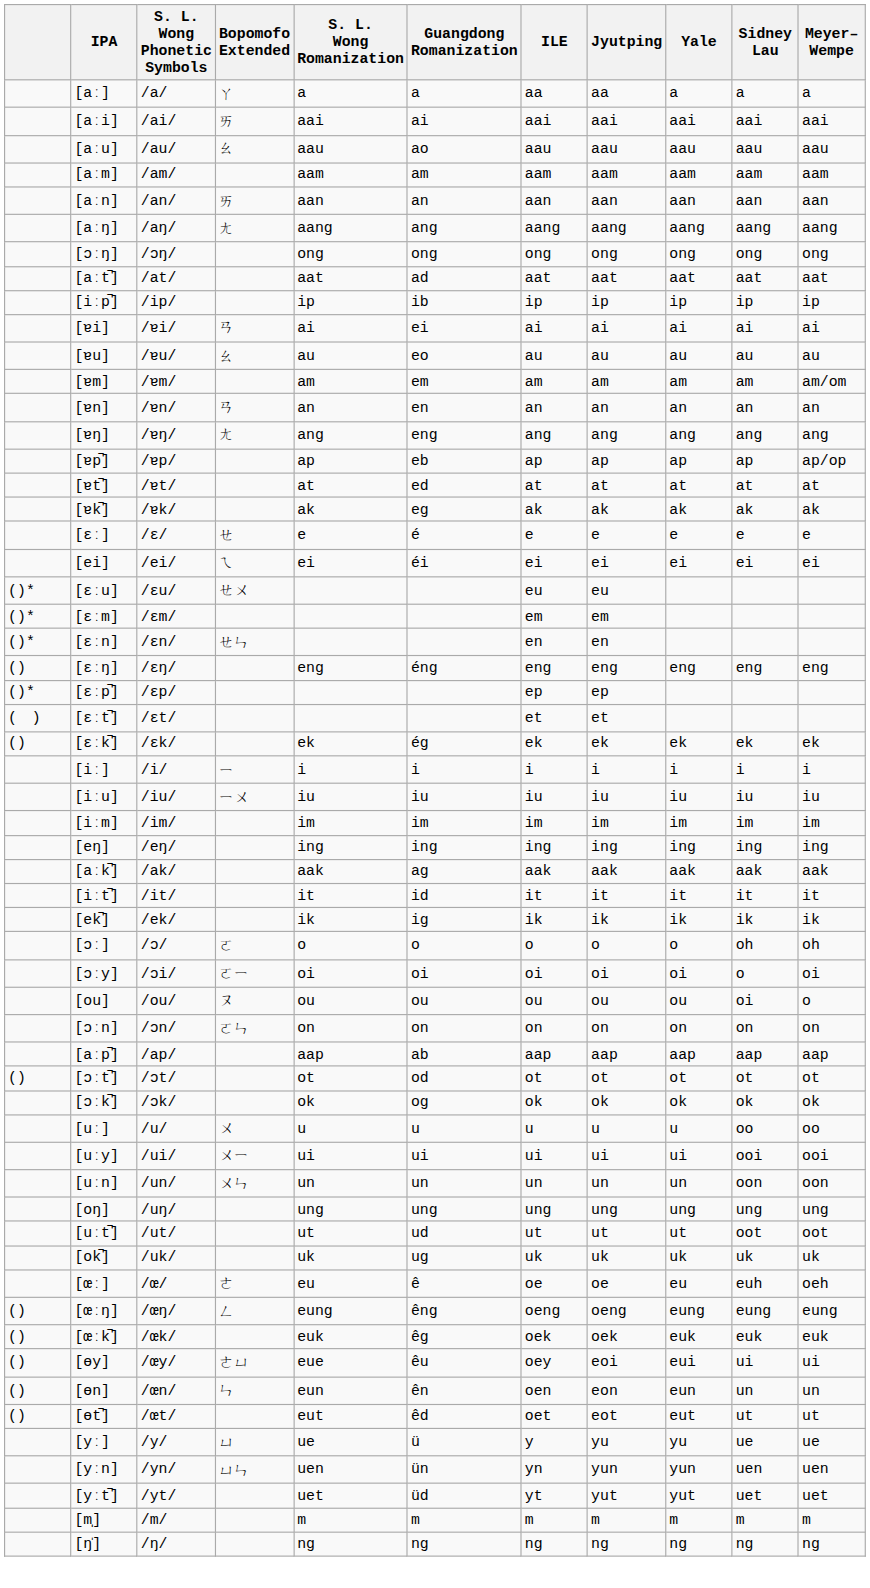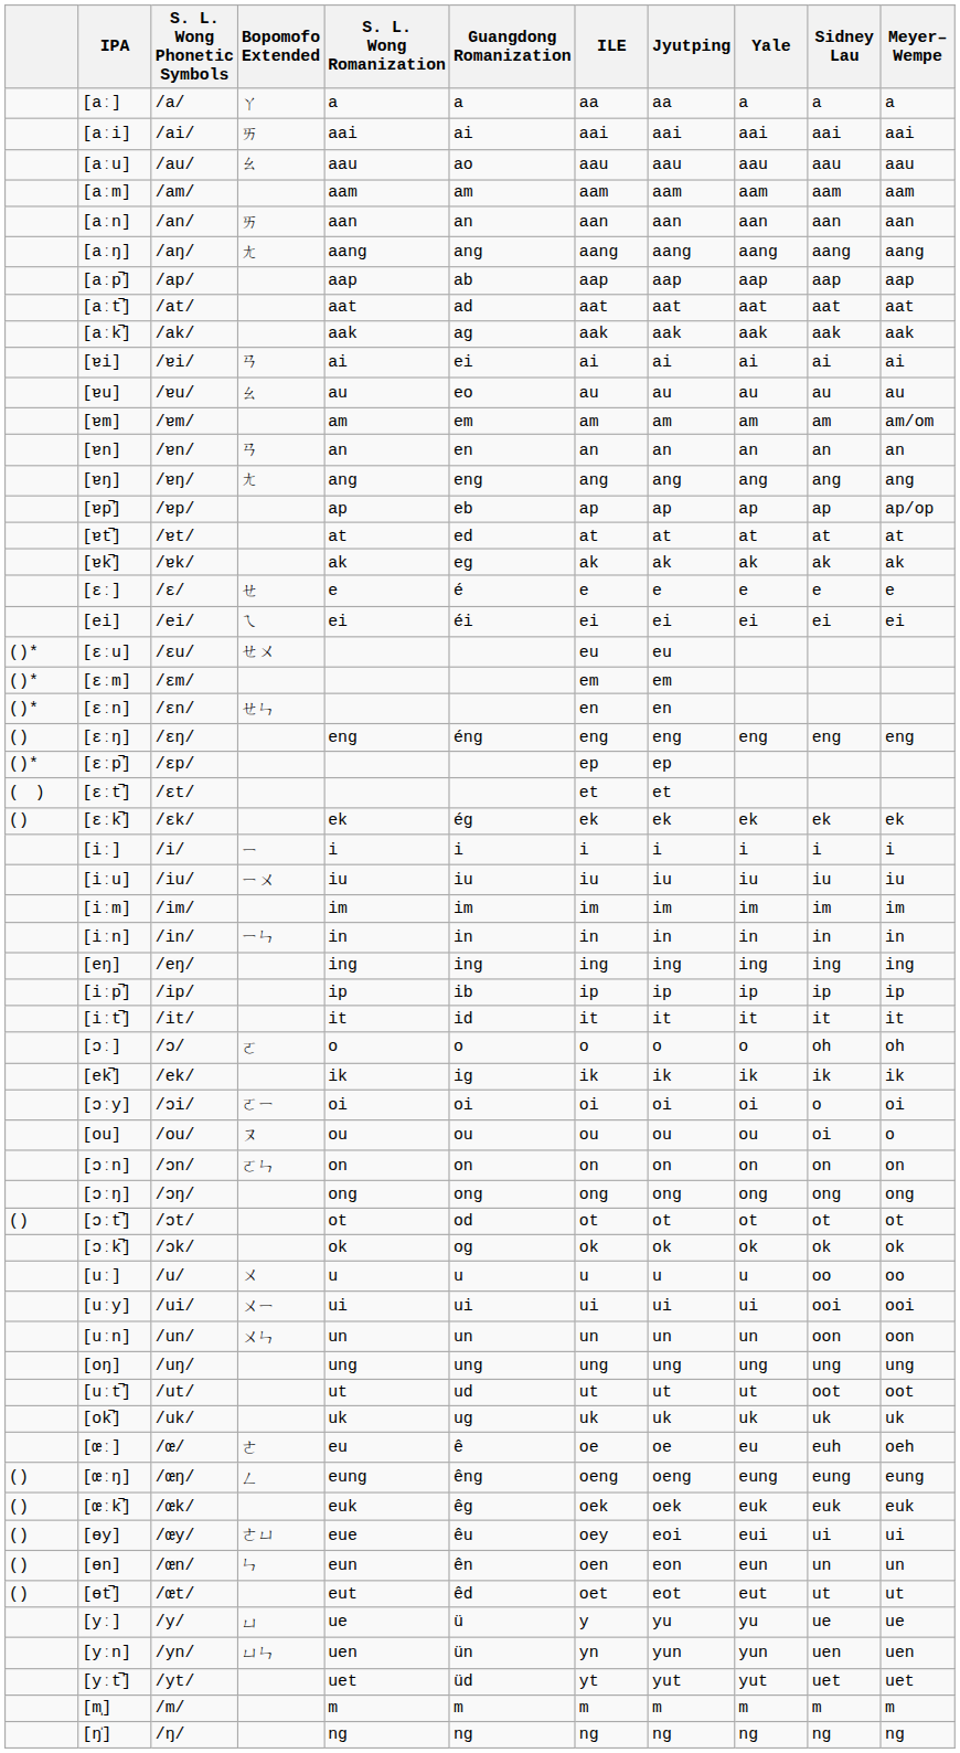rows swapped: [aːp̚] <-> [ɔːŋ]
rows swapped: [aːk̚] <-> [iːp̚]
+ row: [iːn] | /in/ | ㄧㄣ | in | in | in | in | in | in | in
rows swapped: [ek̚] <-> [ɔː]
